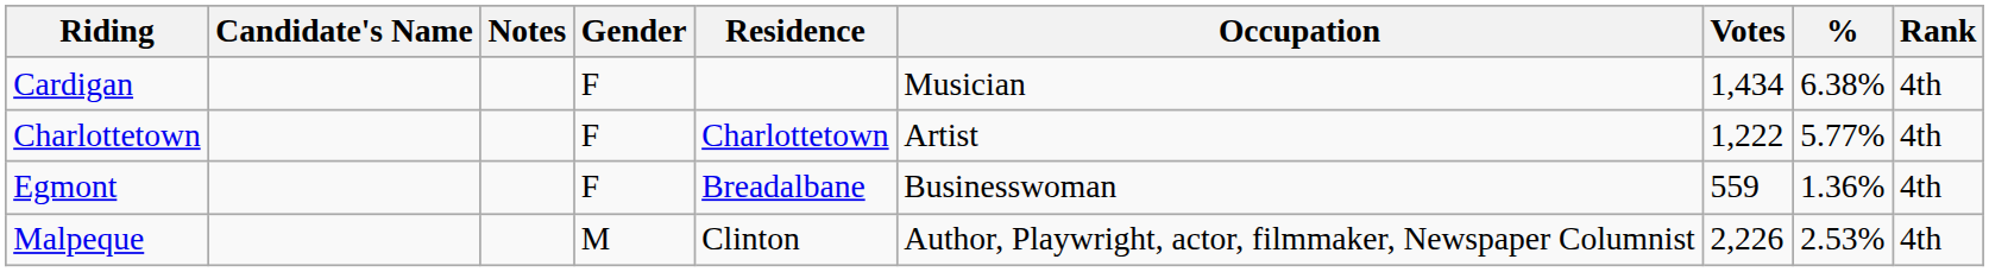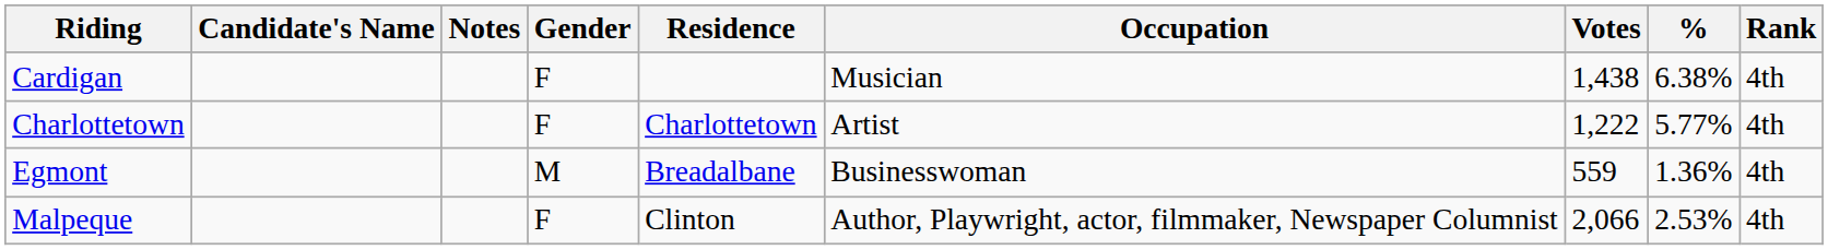Cardigan | Votes: 1,434 -> 1,438
Egmont | Gender: F -> M
Malpeque | Gender: M -> F
Malpeque | Votes: 2,226 -> 2,066
